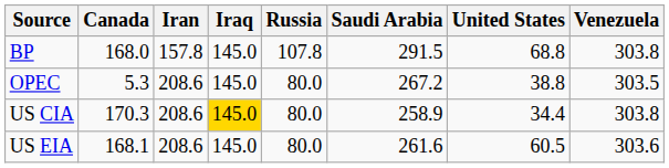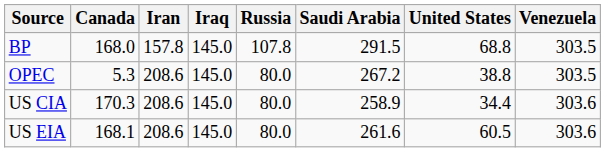BP | Venezuela: 303.8 -> 303.5
US CIA | Iraq: gold background -> no background
US CIA | Venezuela: 303.8 -> 303.6
